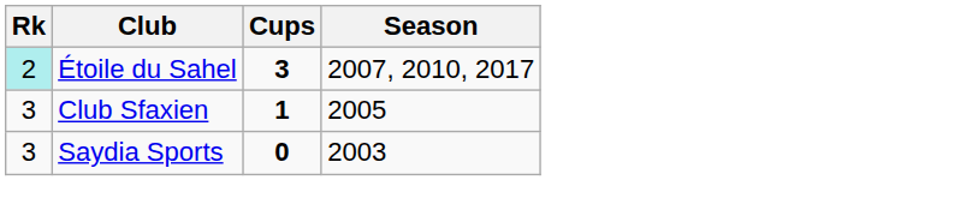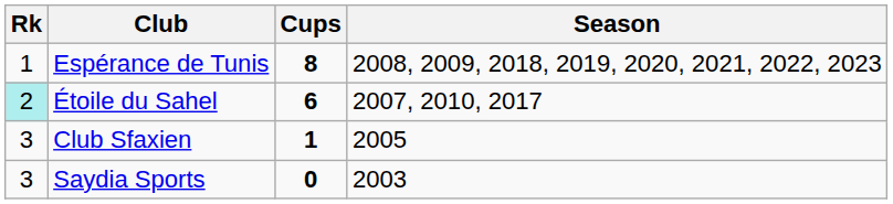+ row: 1 | Espérance de Tunis | 8 | 2008, 2009, 2018, 2019, 2020, 2021, 2022, 2023
Étoile du Sahel | Cups: 3 -> 6
